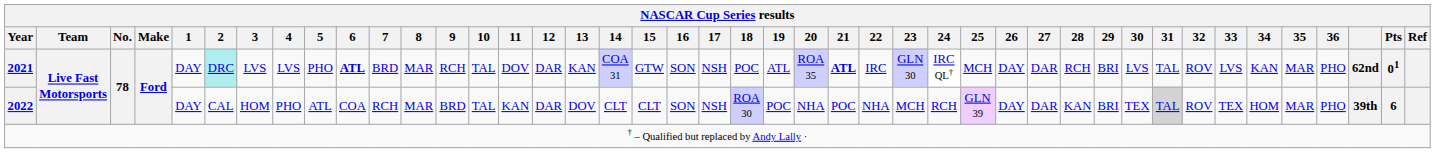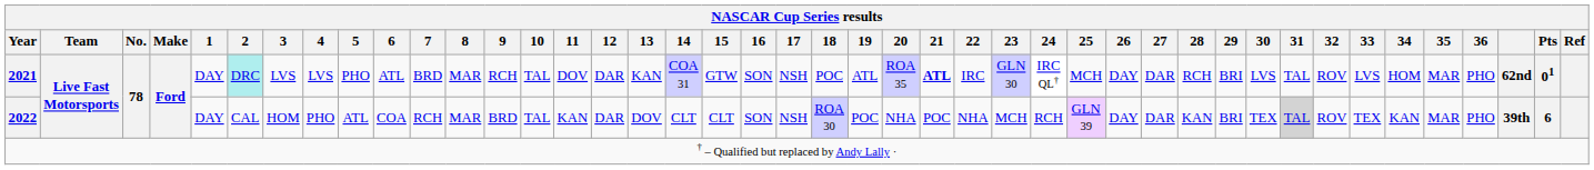2021 | 6: bold -> normal
2021 | 34: KAN -> HOM
2022 | 34: HOM -> KAN
